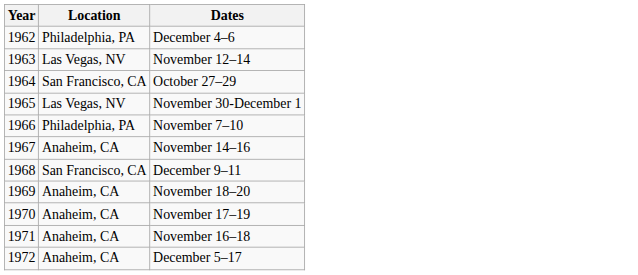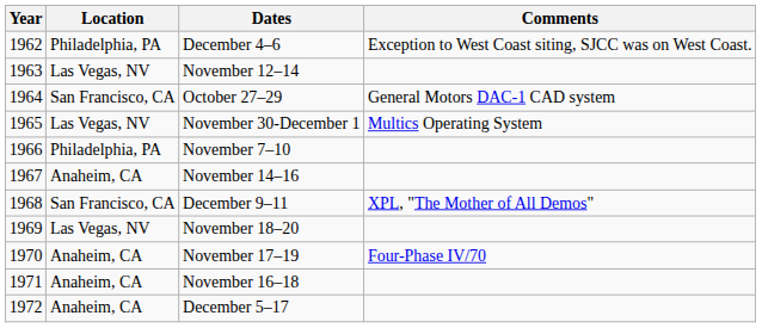+ column: Comments | Exception to West Coast siting, SJCC was on West Coast. | General Motors DAC-1 CAD system | Multics Operating System | XPL, "The Mother of All Demos" | Four-Phase IV/70
November 18–20 | Location: Anaheim, CA -> Las Vegas, NV
